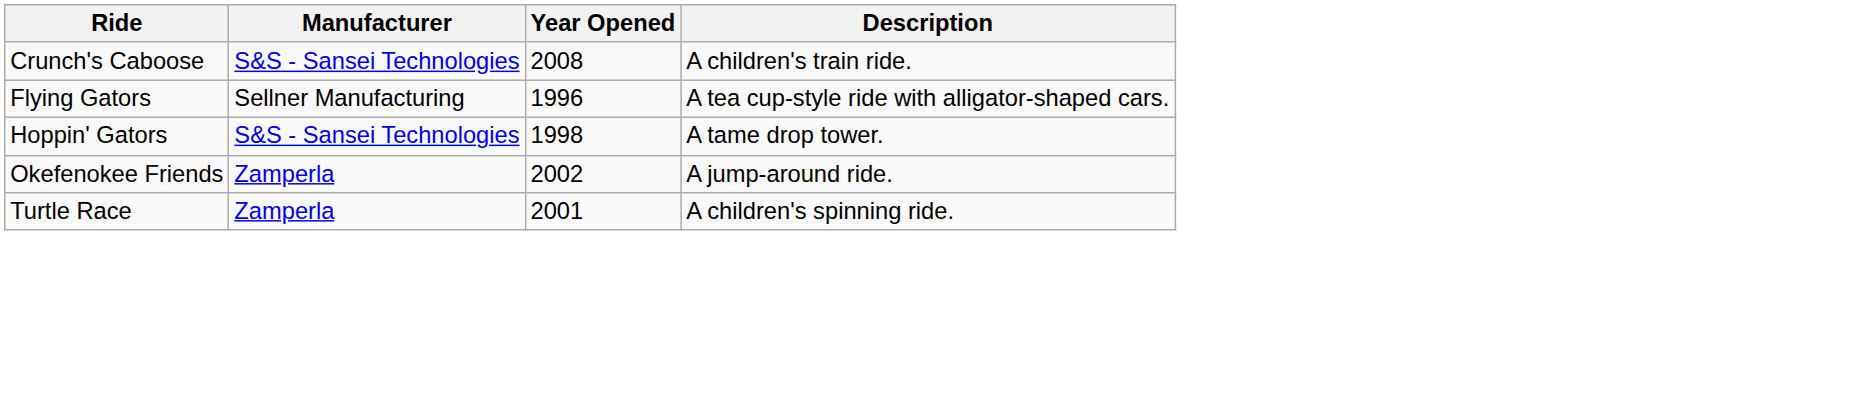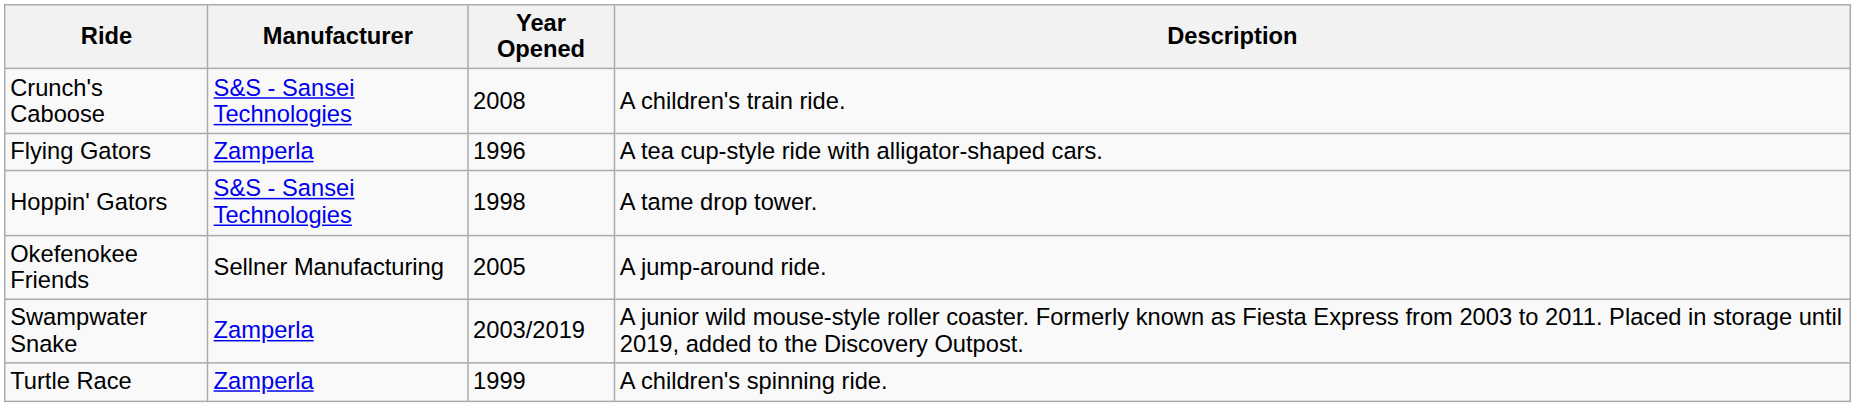Flying Gators | Manufacturer: Sellner Manufacturing -> Zamperla
Okefenokee Friends | Manufacturer: Zamperla -> Sellner Manufacturing
Okefenokee Friends | Year Opened: 2002 -> 2005
+ row: Swampwater Snake | Zamperla | 2003/2019 | A junior wild mouse-style roller coaster. Formerly known as Fiesta Express from 2003 to 2011. Placed in storage until 2019, added to the Discovery Outpost.
Turtle Race | Year Opened: 2001 -> 1999
